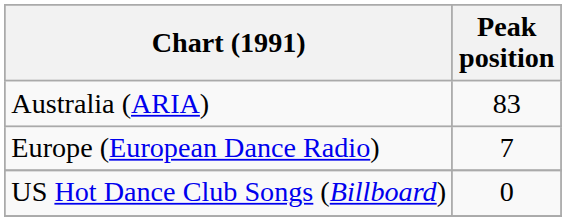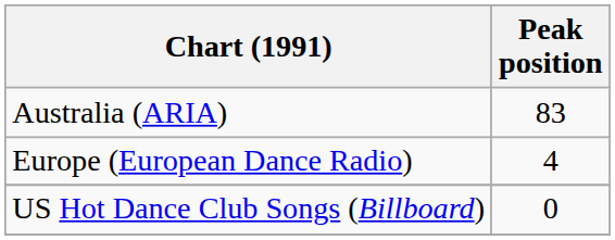Europe (European Dance Radio) | Peak position: 7 -> 4
